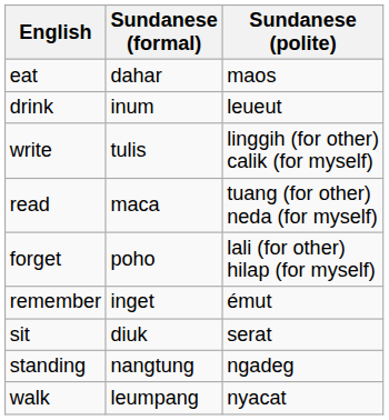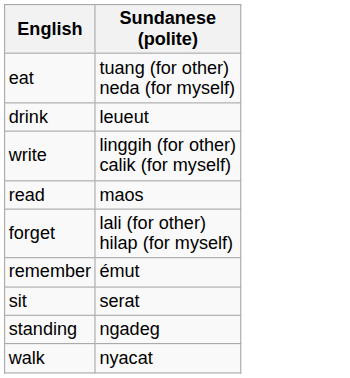- column: Sundanese (formal) | dahar | inum | tulis | maca | poho | inget | diuk | nangtung | leumpang
eat | Sundanese (polite): maos -> tuang (for other) neda (for myself)
read | Sundanese (polite): tuang (for other) neda (for myself) -> maos
